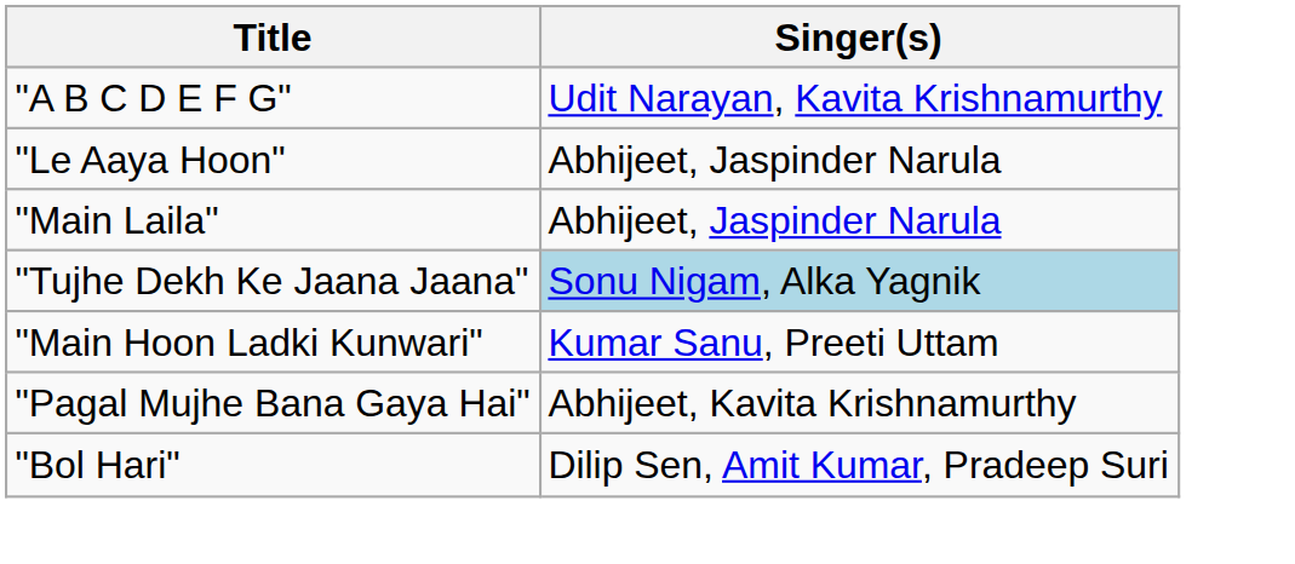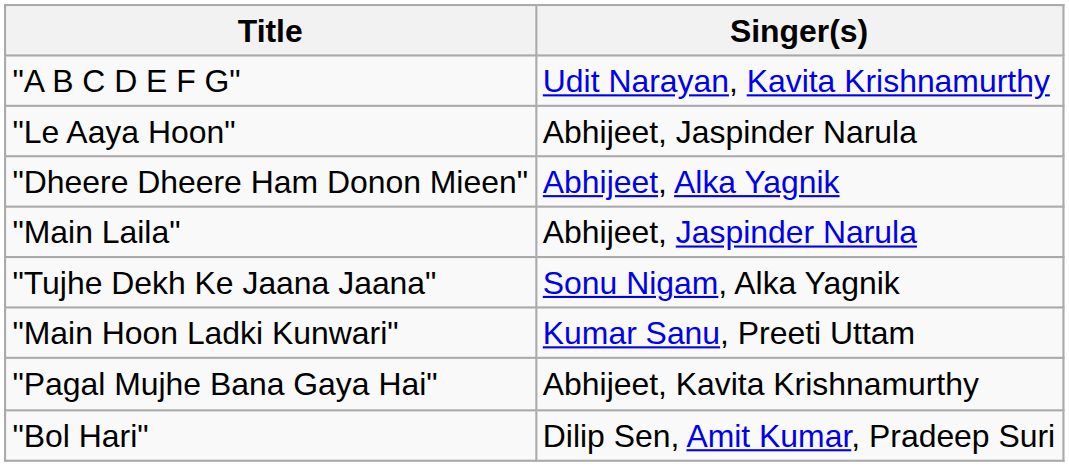+ row: "Dheere Dheere Ham Donon Mieen" | Abhijeet, Alka Yagnik
"Tujhe Dekh Ke Jaana Jaana" | Singer(s): lightblue background -> no background
